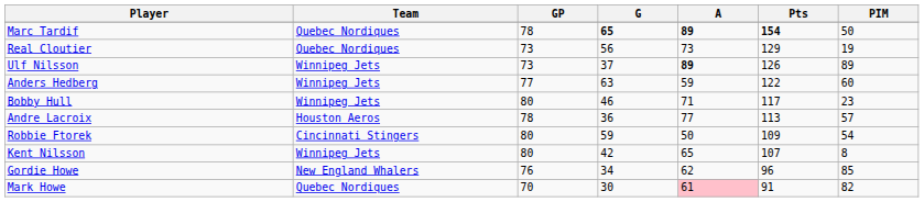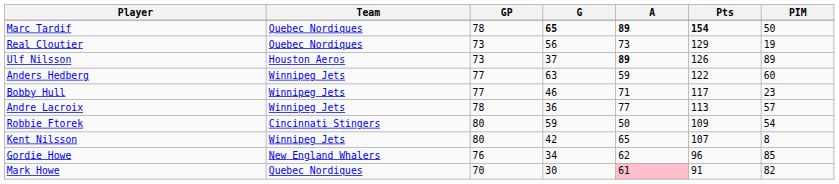Ulf Nilsson | Team: Winnipeg Jets -> Houston Aeros
Bobby Hull | GP: 80 -> 77
Andre Lacroix | Team: Houston Aeros -> Winnipeg Jets
